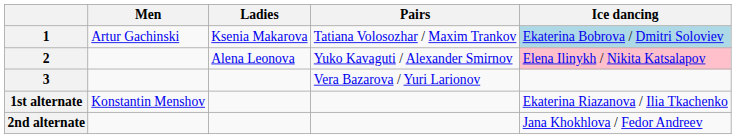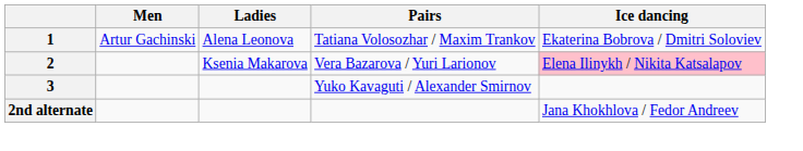1 | Ladies: Ksenia Makarova -> Alena Leonova
1 | Ice dancing: lightblue background -> no background
2 | Ladies: Alena Leonova -> Ksenia Makarova
2 | Pairs: Yuko Kavaguti / Alexander Smirnov -> Vera Bazarova / Yuri Larionov
3 | Pairs: Vera Bazarova / Yuri Larionov -> Yuko Kavaguti / Alexander Smirnov
- row: 1st alternate | Konstantin Menshov | Ekaterina Riazanova / Ilia Tkachenko
